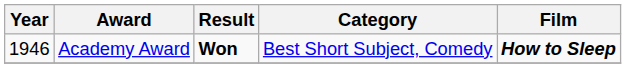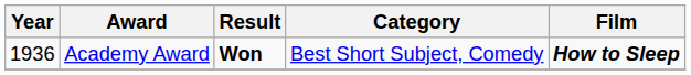Academy Award | Year: 1946 -> 1936
